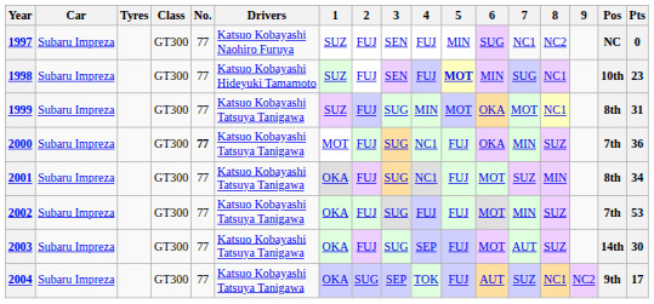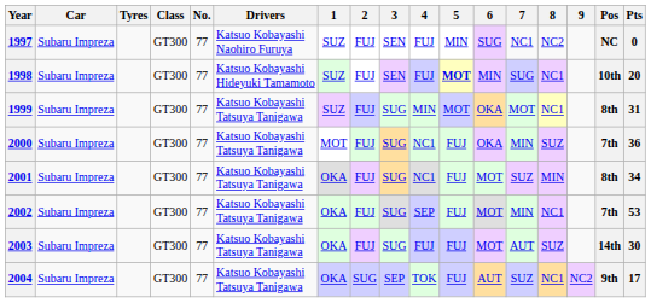1998 | Pts: 23 -> 20
2000 | No.: bold -> normal
2002 | 4: FUJ -> SEP
2002 | 8: SUZ -> NC1
2003 | 4: SEP -> FUJ
